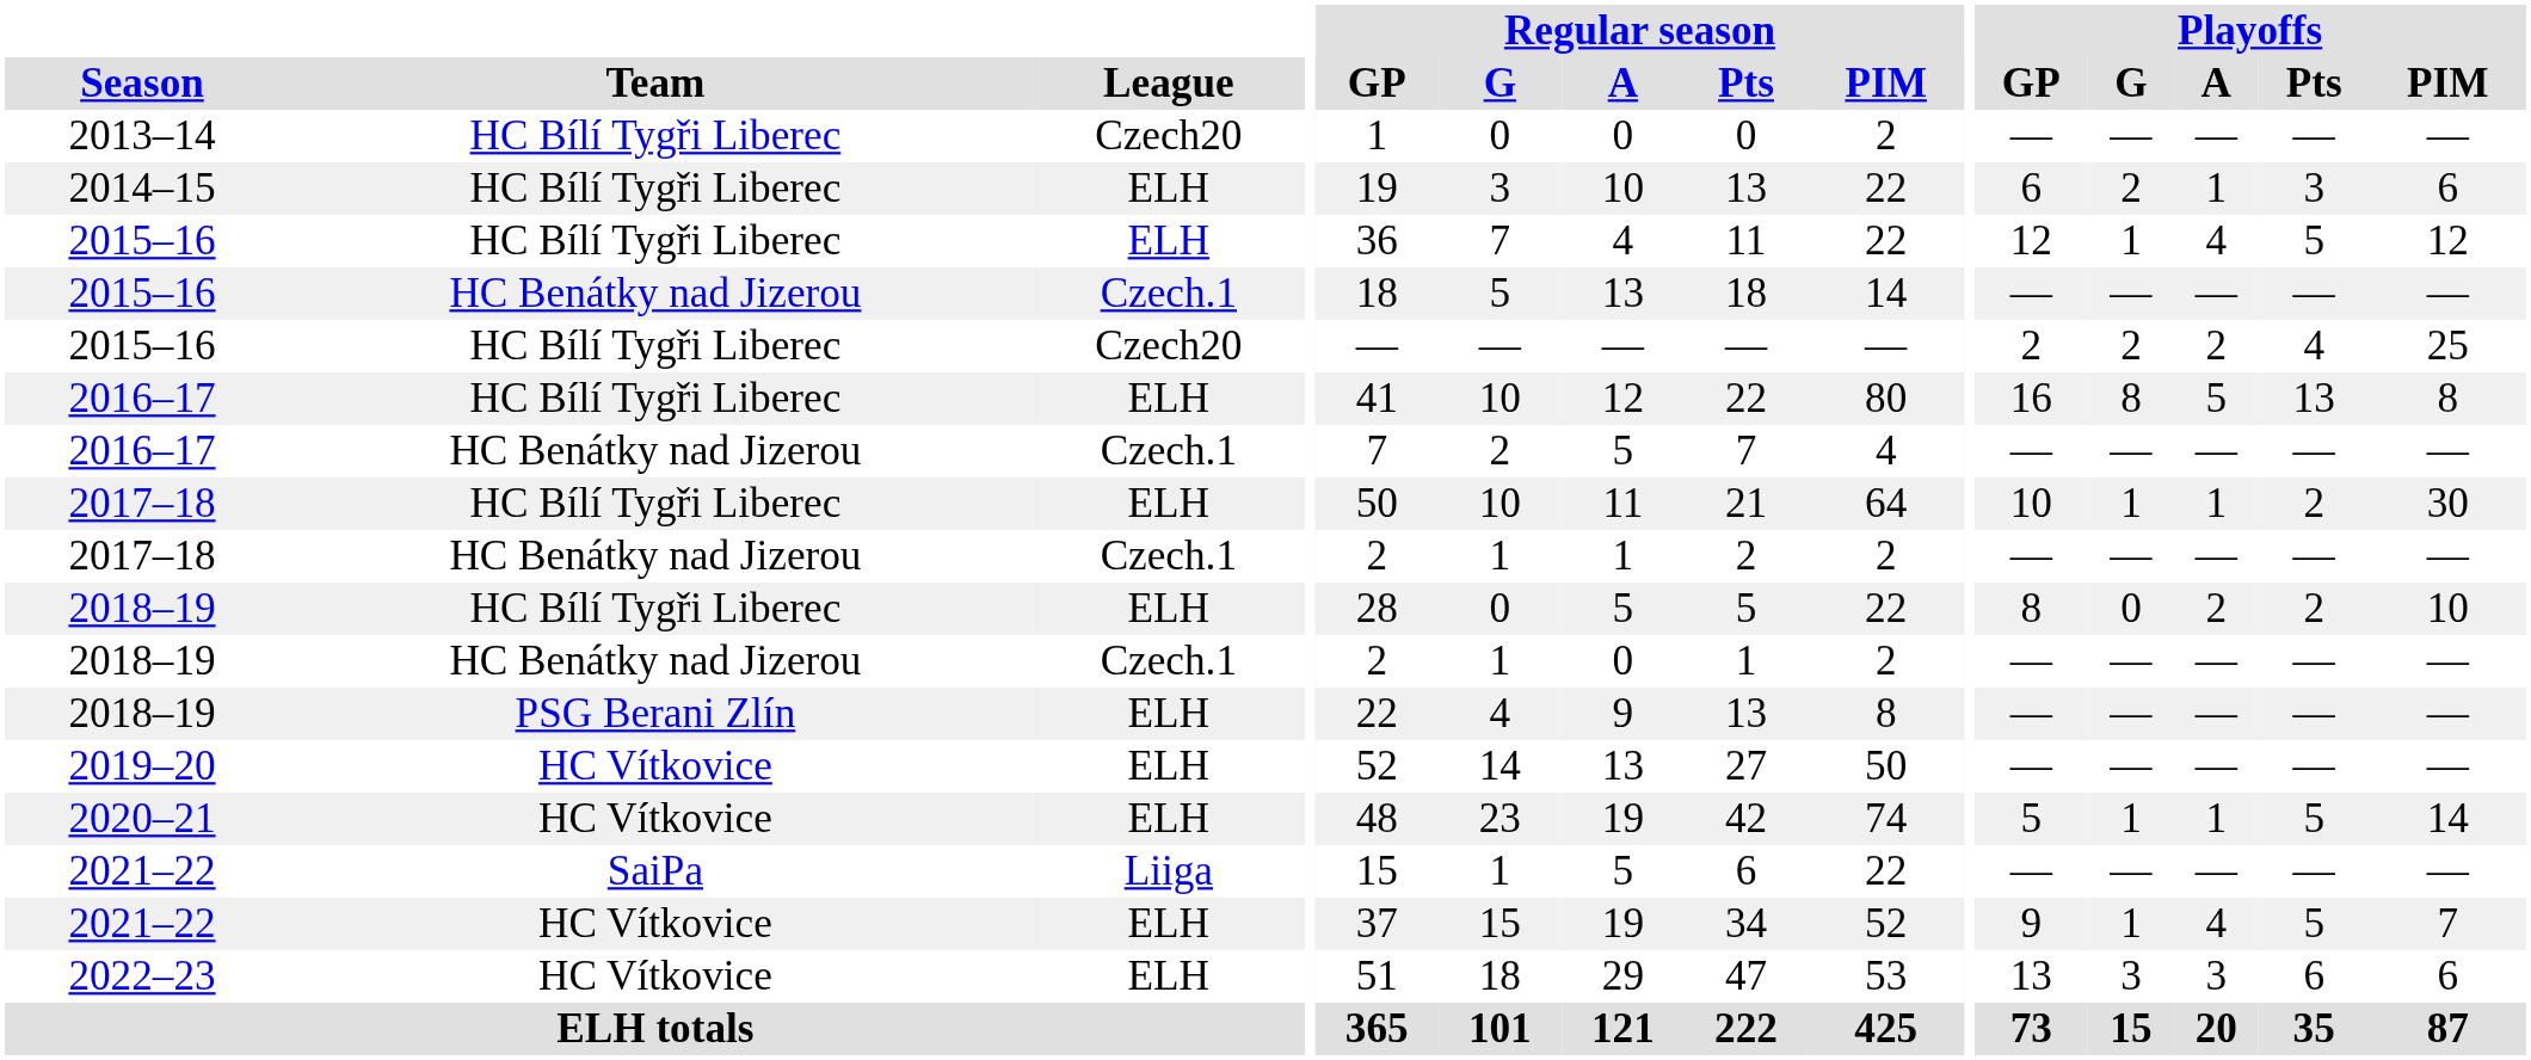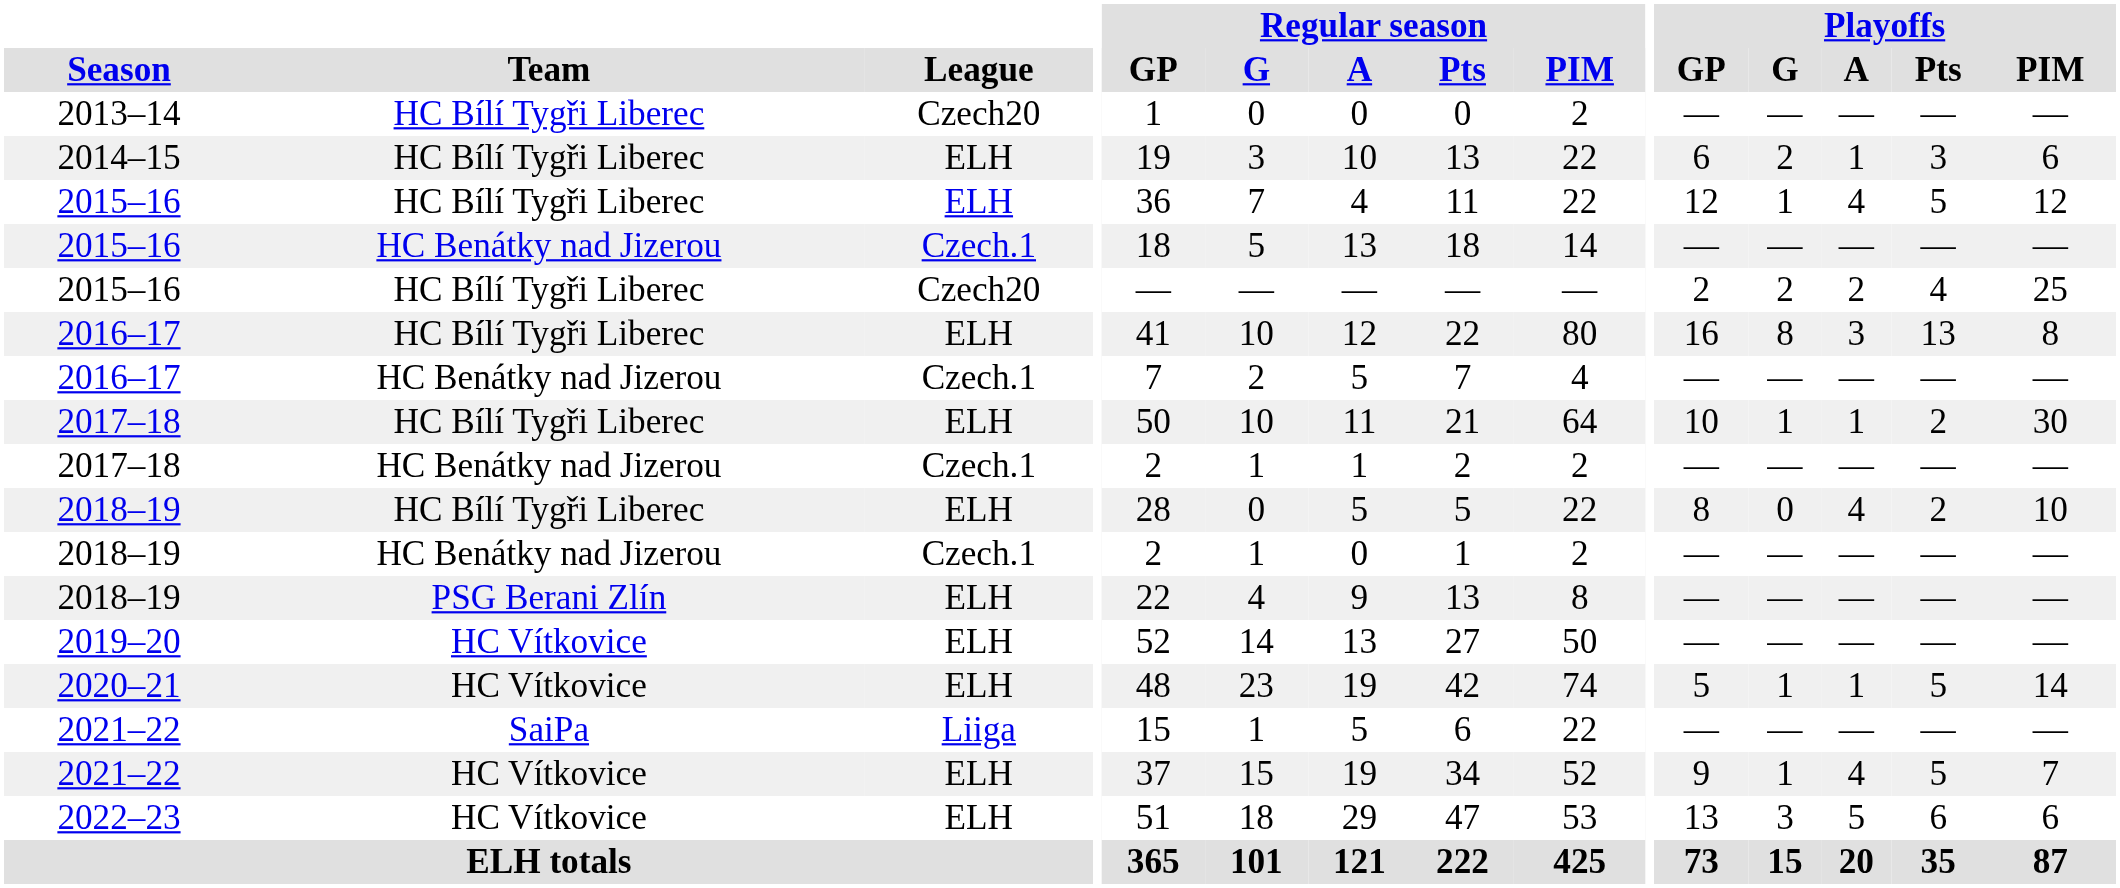2016–17 / HC Bílí Tygři Liberec | Playoffs / A: 5 -> 3
2018–19 / HC Bílí Tygři Liberec | Playoffs / A: 2 -> 4
2022–23 | Playoffs / A: 3 -> 5
